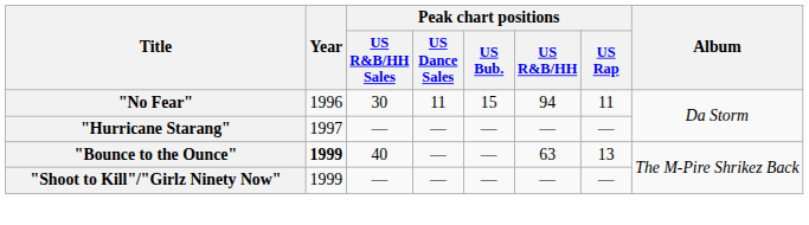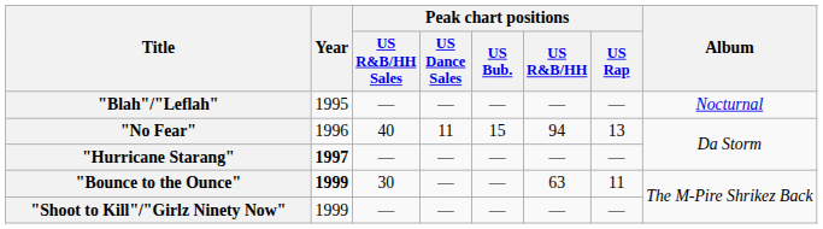+ row: "Blah"/"Leflah" | 1995 | — | — | — | — | — | Nocturnal
"No Fear" | Peak chart positions / US R&B/HH Sales: 30 -> 40
"No Fear" | Peak chart positions / US Rap: 11 -> 13
"Hurricane Starang" | Year: normal -> bold
"Bounce to the Ounce" | Peak chart positions / US R&B/HH Sales: 40 -> 30
"Bounce to the Ounce" | Peak chart positions / US Rap: 13 -> 11
